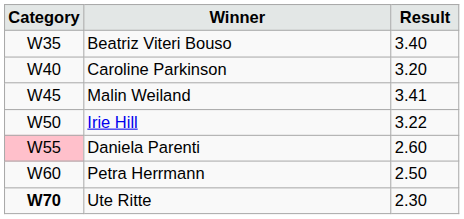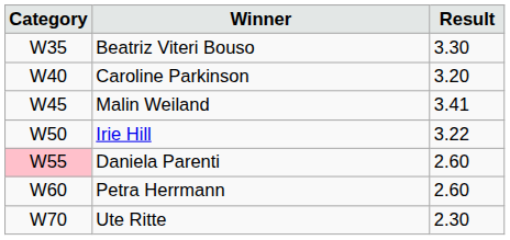Beatriz Viteri Bouso | Result: 3.40 -> 3.30
Petra Herrmann | Result: 2.50 -> 2.60
Ute Ritte | Category: bold -> normal
